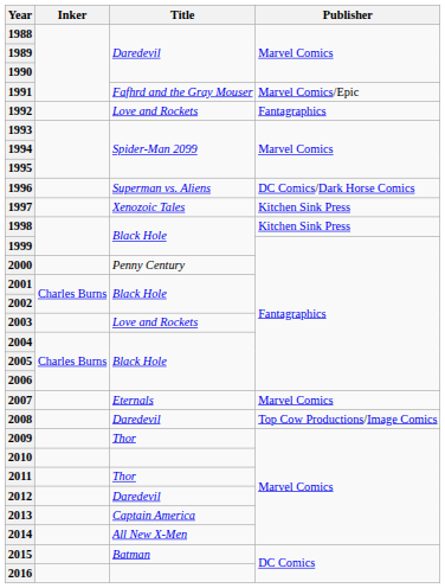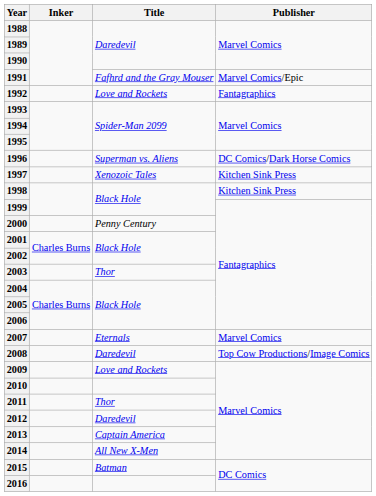2003 | Title: Love and Rockets -> Thor
2009 | Title: Thor -> Love and Rockets
